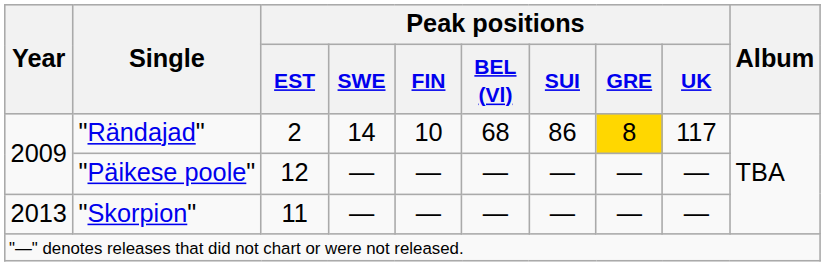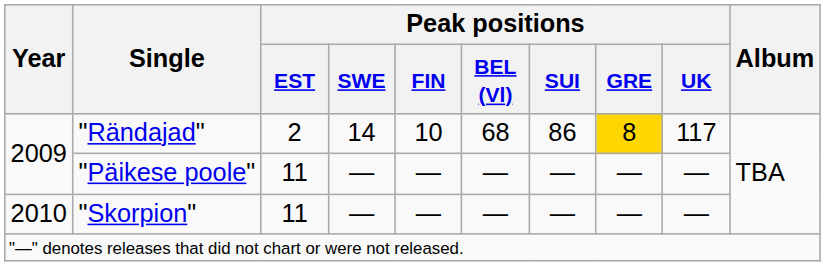"Päikese poole" | Peak positions / EST: 12 -> 11
"Skorpion" | Year: 2013 -> 2010
